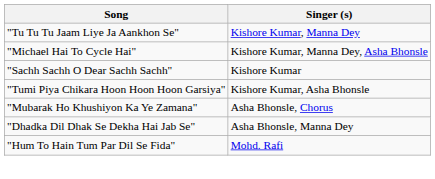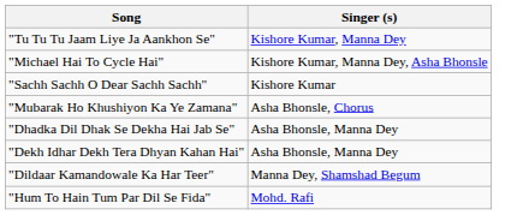- row: "Tumi Piya Chikara Hoon Hoon Hoon Garsiya" | Kishore Kumar, Asha Bhonsle
+ row: "Dekh Idhar Dekh Tera Dhyan Kahan Hai" | Asha Bhonsle, Manna Dey
+ row: "Dildaar Kamandowale Ka Har Teer" | Manna Dey, Shamshad Begum
